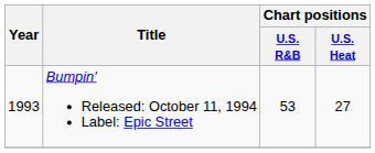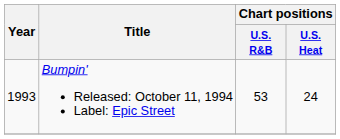Bumpin' Released: October 11, 1994 Label: Epic Street | Chart positions / U.S. Heat: 27 -> 24
